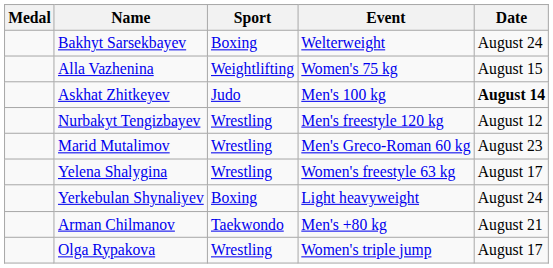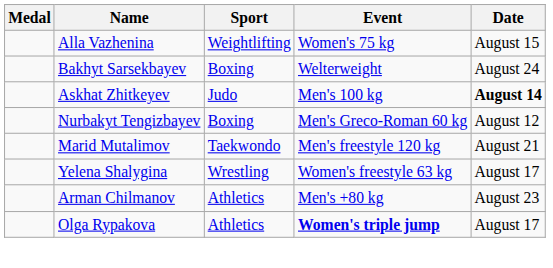rows swapped: Bakhyt Sarsekbayev <-> Alla Vazhenina
Nurbakyt Tengizbayev | Sport: Wrestling -> Boxing
Nurbakyt Tengizbayev | Event: Men's freestyle 120 kg -> Men's Greco-Roman 60 kg
Marid Mutalimov | Sport: Wrestling -> Taekwondo
Marid Mutalimov | Event: Men's Greco-Roman 60 kg -> Men's freestyle 120 kg
Marid Mutalimov | Date: August 23 -> August 21
- row: Yerkebulan Shynaliyev | Boxing | Light heavyweight | August 24
Arman Chilmanov | Sport: Taekwondo -> Athletics
Arman Chilmanov | Date: August 21 -> August 23
Olga Rypakova | Sport: Wrestling -> Athletics
Olga Rypakova | Event: normal -> bold
